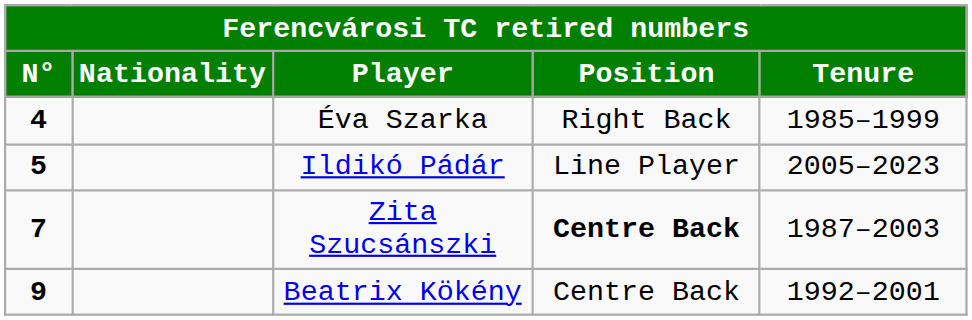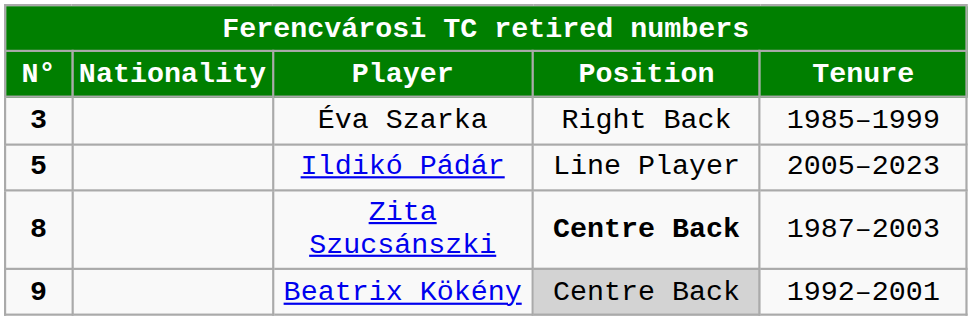Éva Szarka | N°: 4 -> 3
Zita Szucsánszki | N°: 7 -> 8
Beatrix Kökény | Position: no background -> lightgrey background
